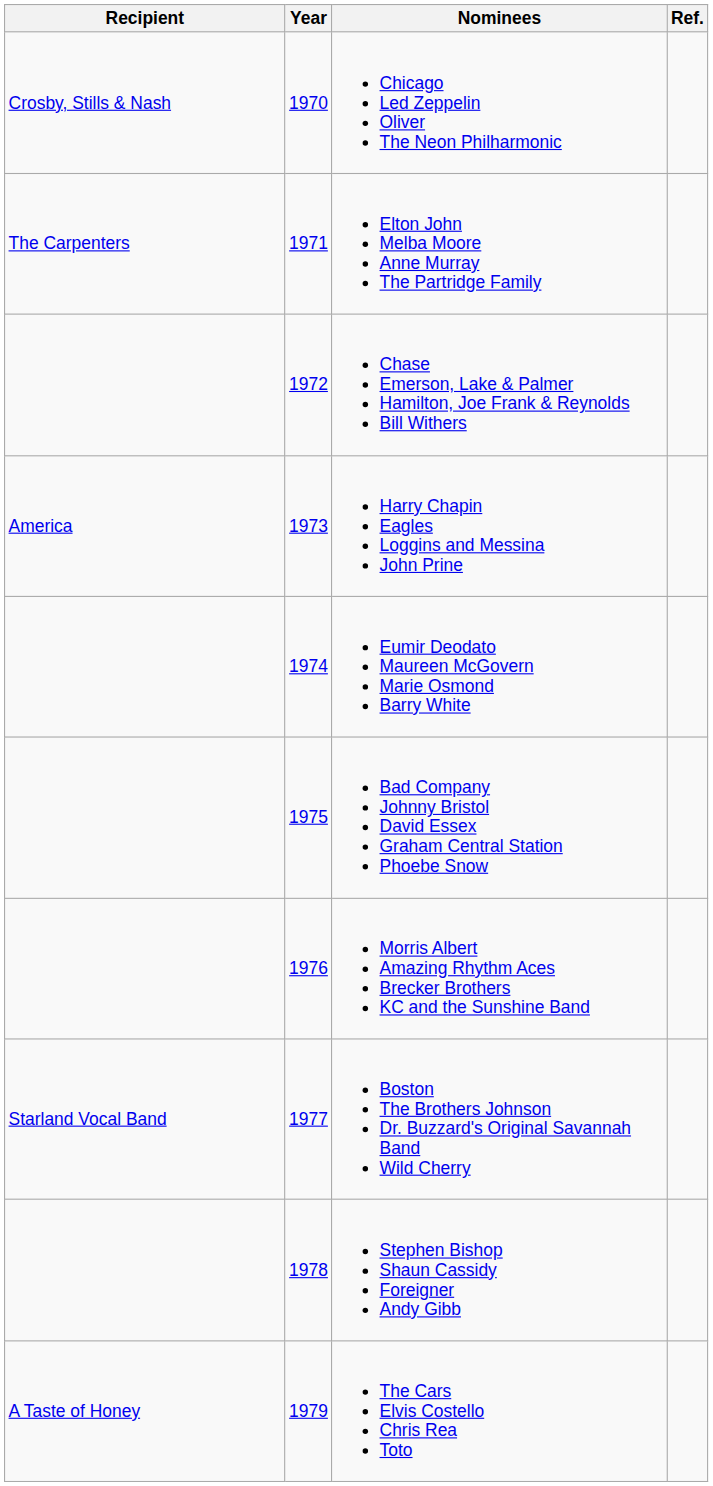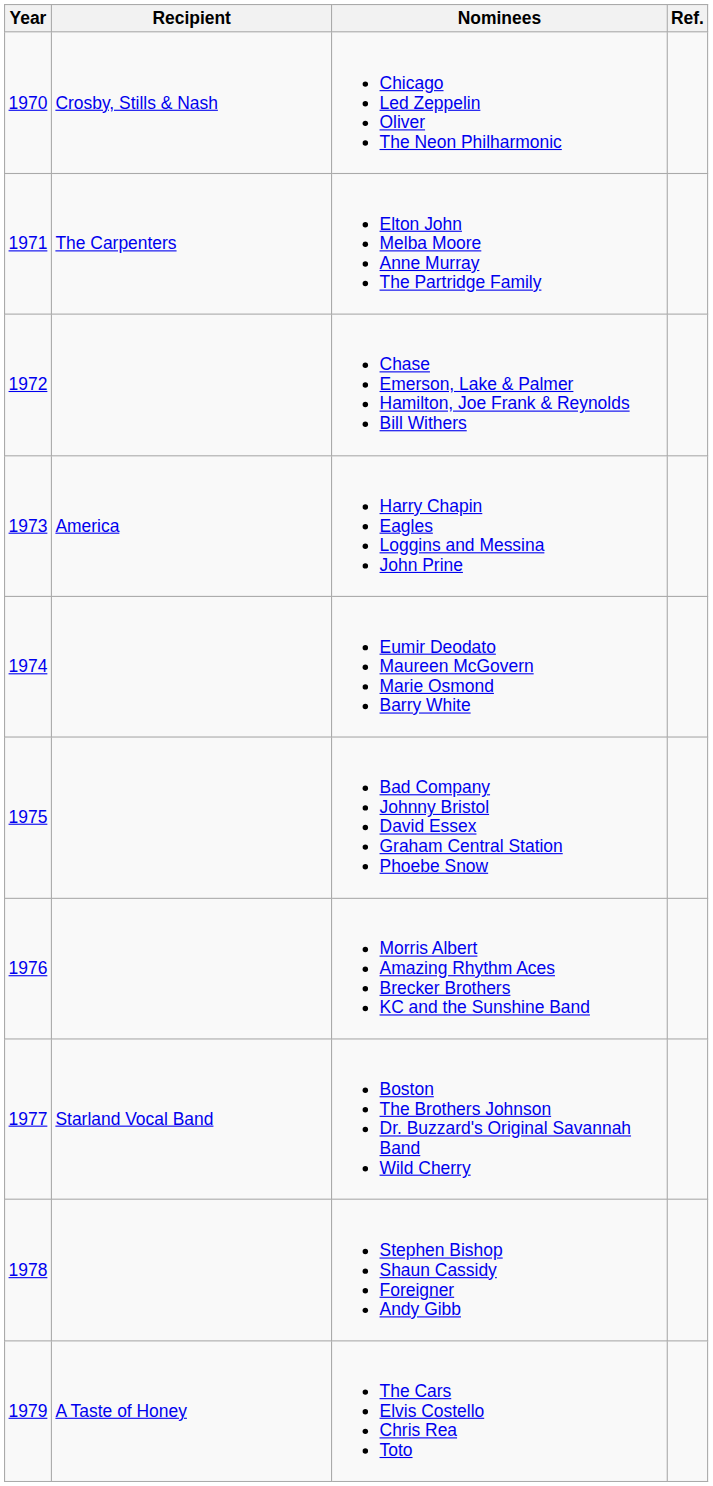columns swapped: Year <-> Recipient
